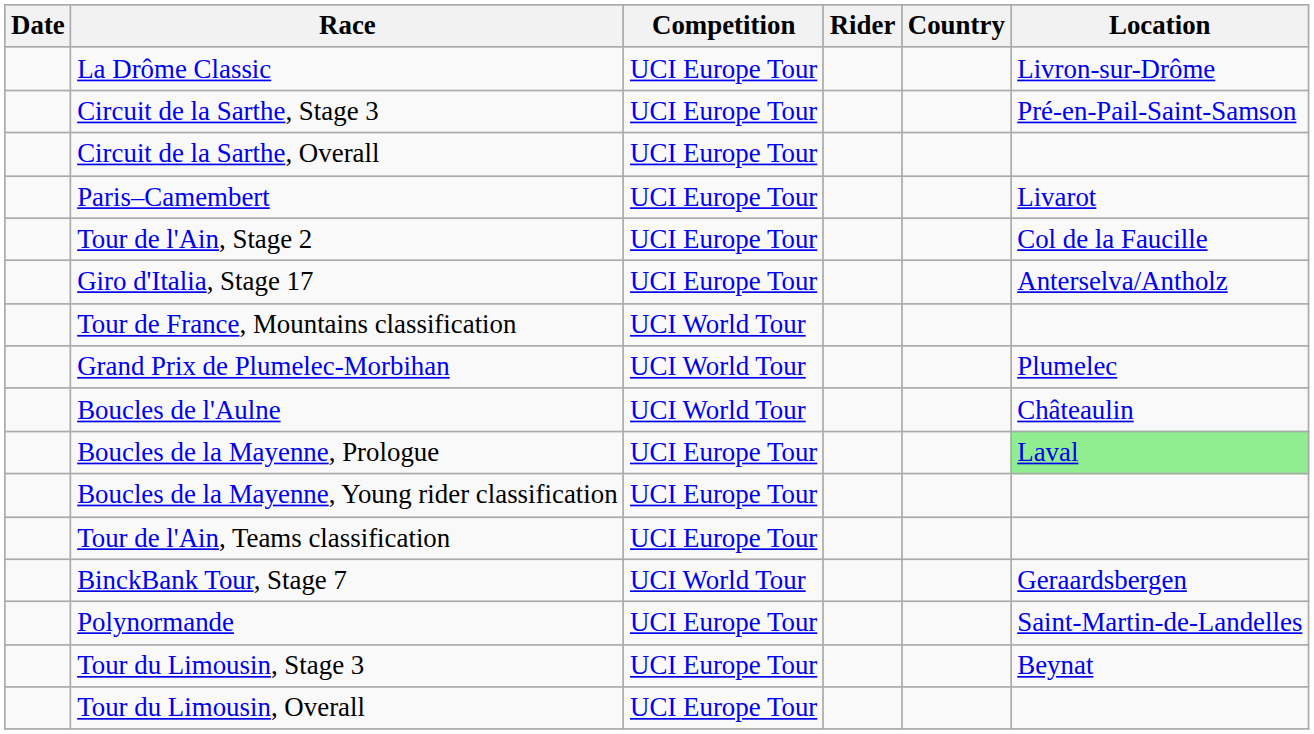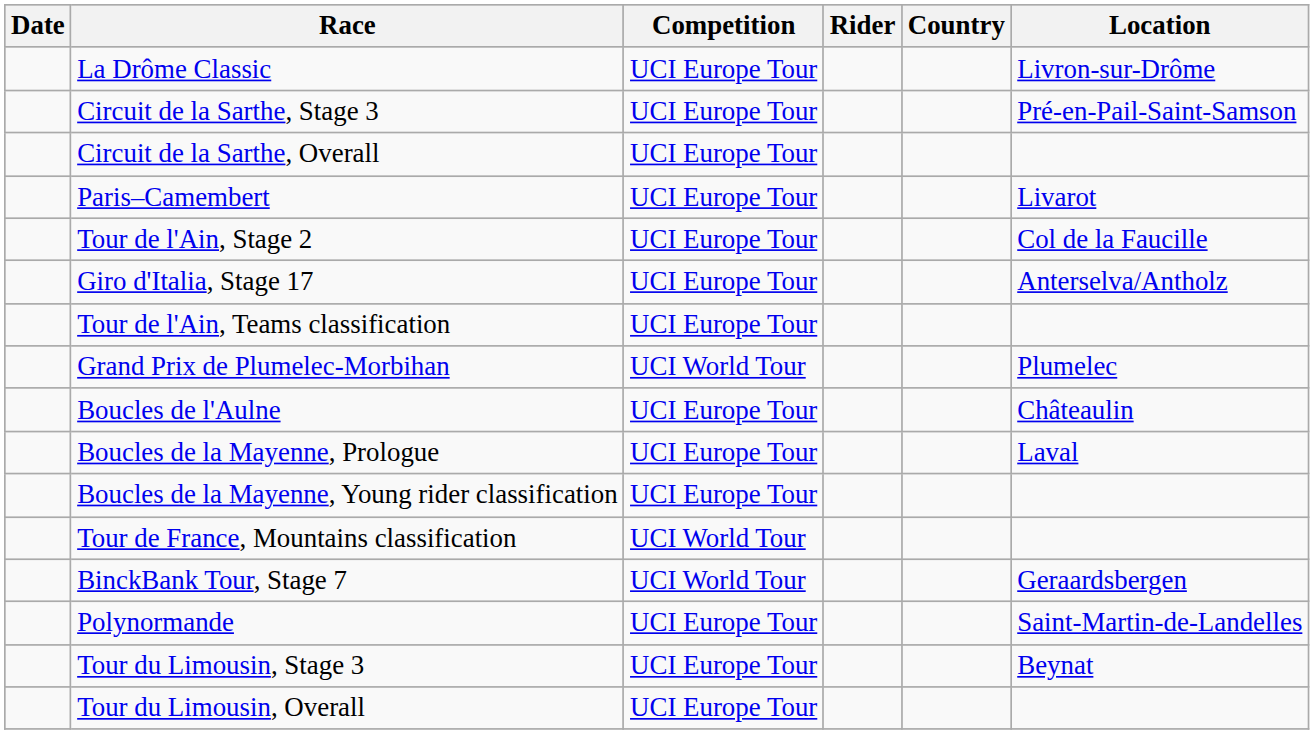rows swapped: Tour de l'Ain, Teams classification <-> Tour de France, Mountains classification
Boucles de l'Aulne | Competition: UCI World Tour -> UCI Europe Tour
Boucles de la Mayenne, Prologue | Location: lightgreen background -> no background
